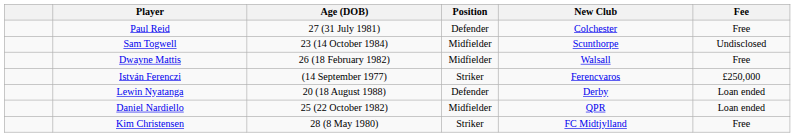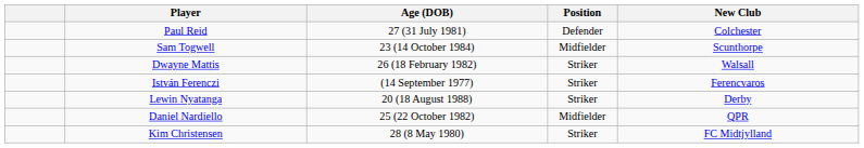- column: Fee | Free | Undisclosed | Free | £250,000 | Loan ended | Loan ended | Free
Dwayne Mattis | Position: Midfielder -> Striker
Lewin Nyatanga | Position: Defender -> Striker
